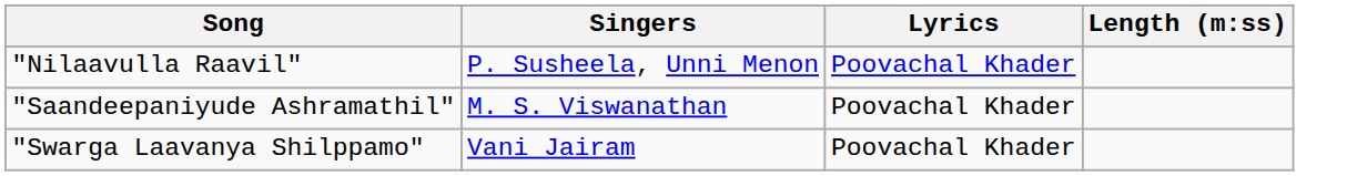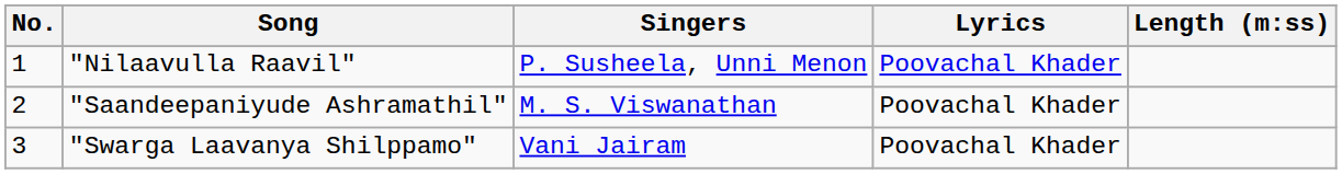+ column: No. | 1 | 2 | 3
